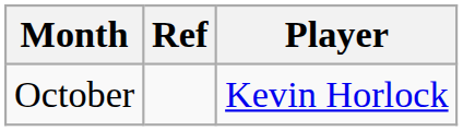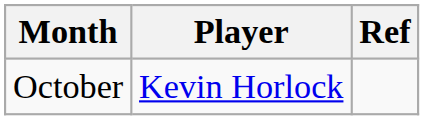columns swapped: Player <-> Ref
